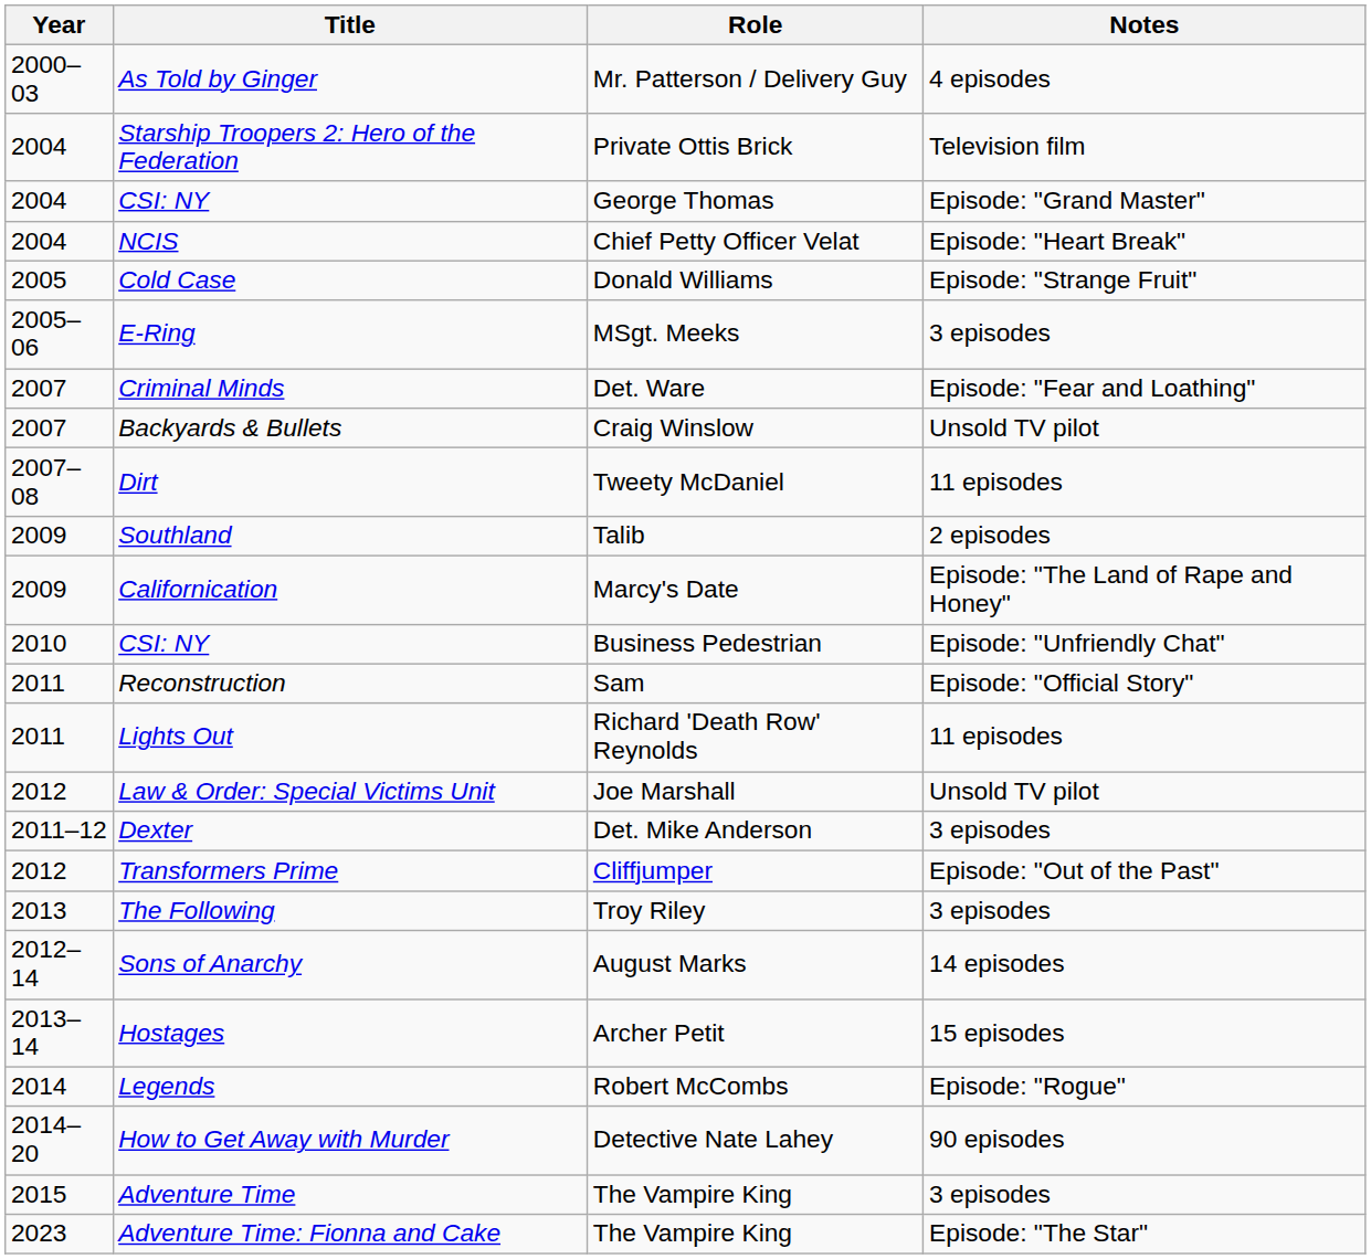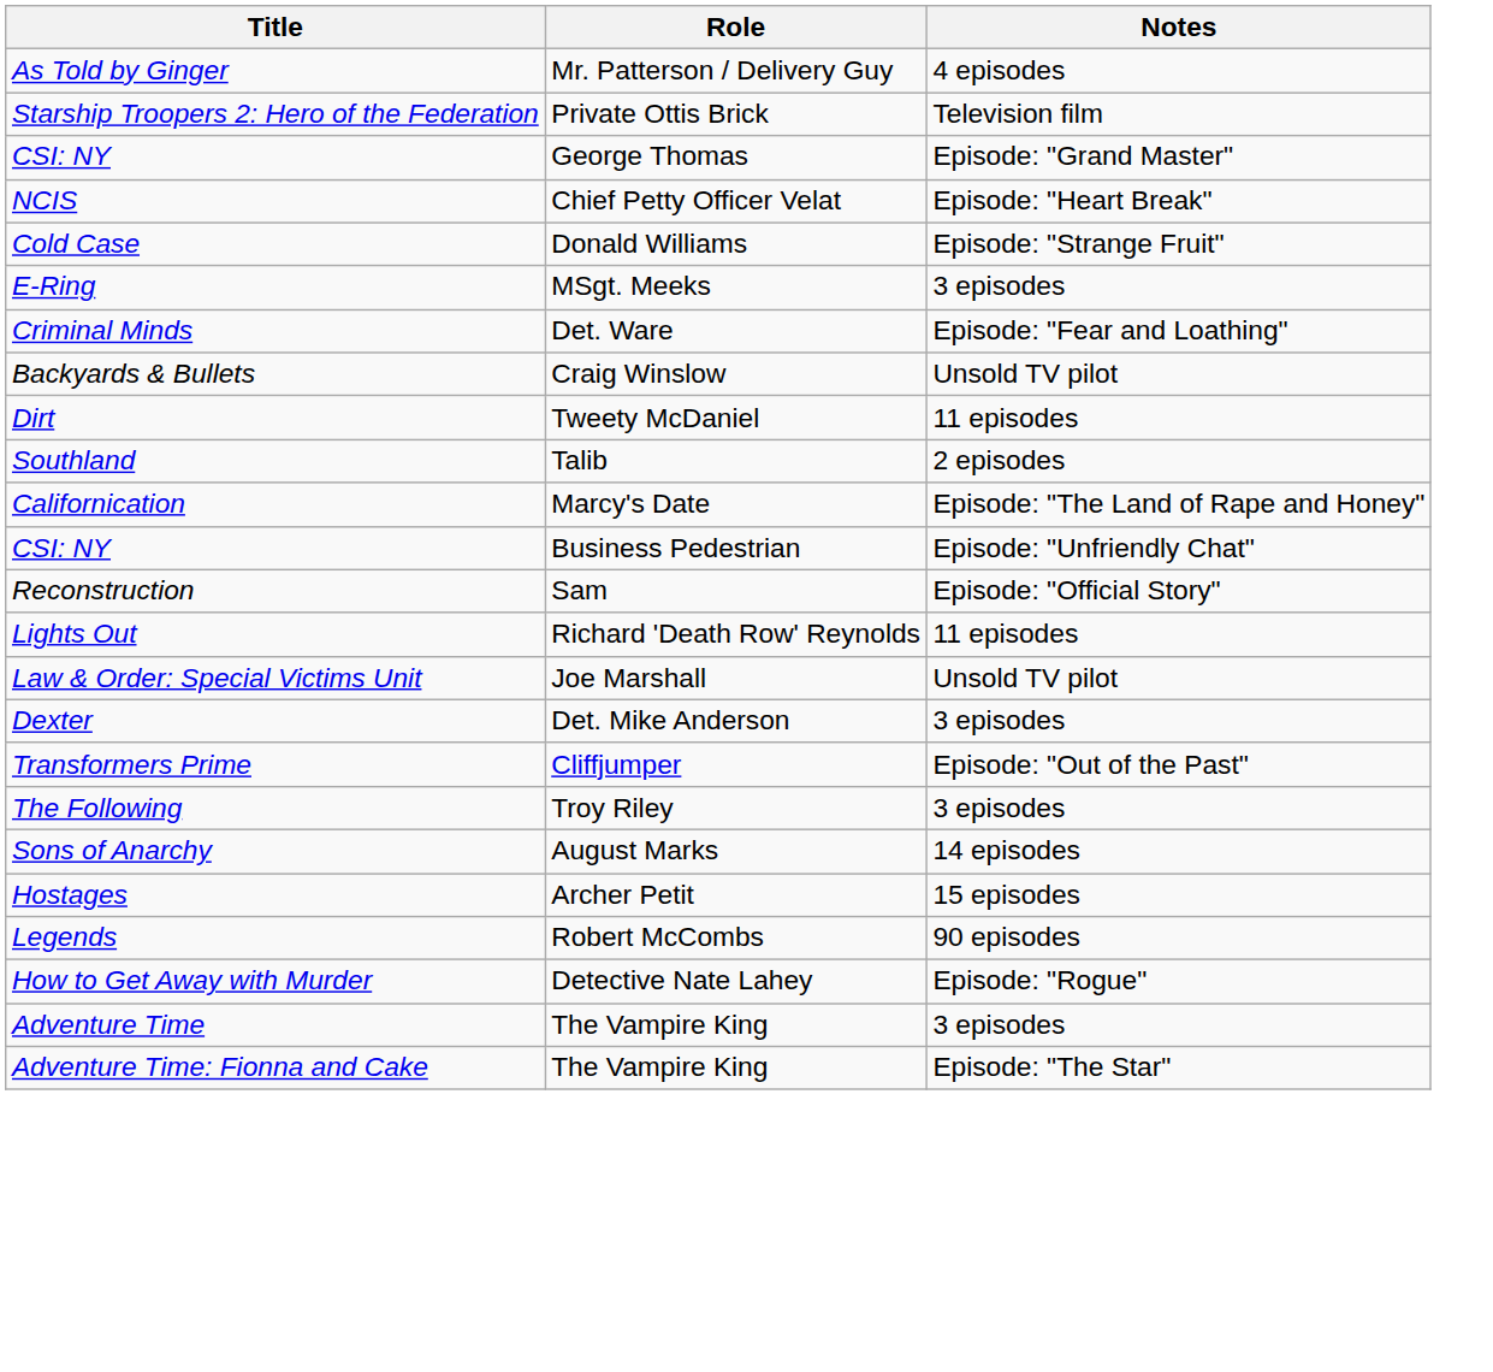- column: Year | 2000–03 | 2004 | 2004 | 2004 | 2005 | 2005–06 | 2007 | 2007 | 2007–08 | 2009 | 2009 | 2010 | 2011 | 2011 | 2012 | 2011–12 | 2012 | 2013 | 2012–14 | 2013–14 | 2014 | 2014–20 | 2015 | 2023
Legends | Notes: Episode: "Rogue" -> 90 episodes
How to Get Away with Murder | Notes: 90 episodes -> Episode: "Rogue"
